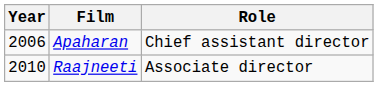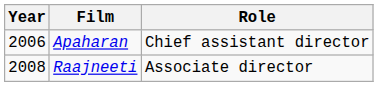Raajneeti | Year: 2010 -> 2008
